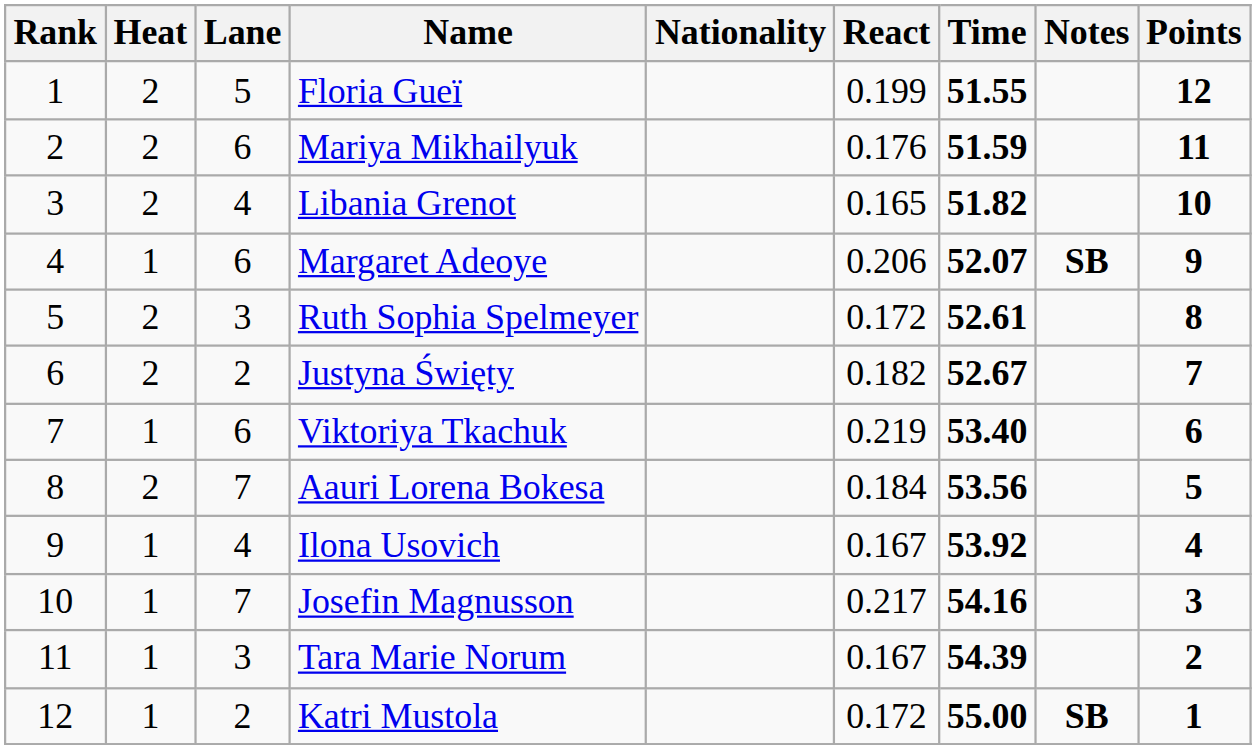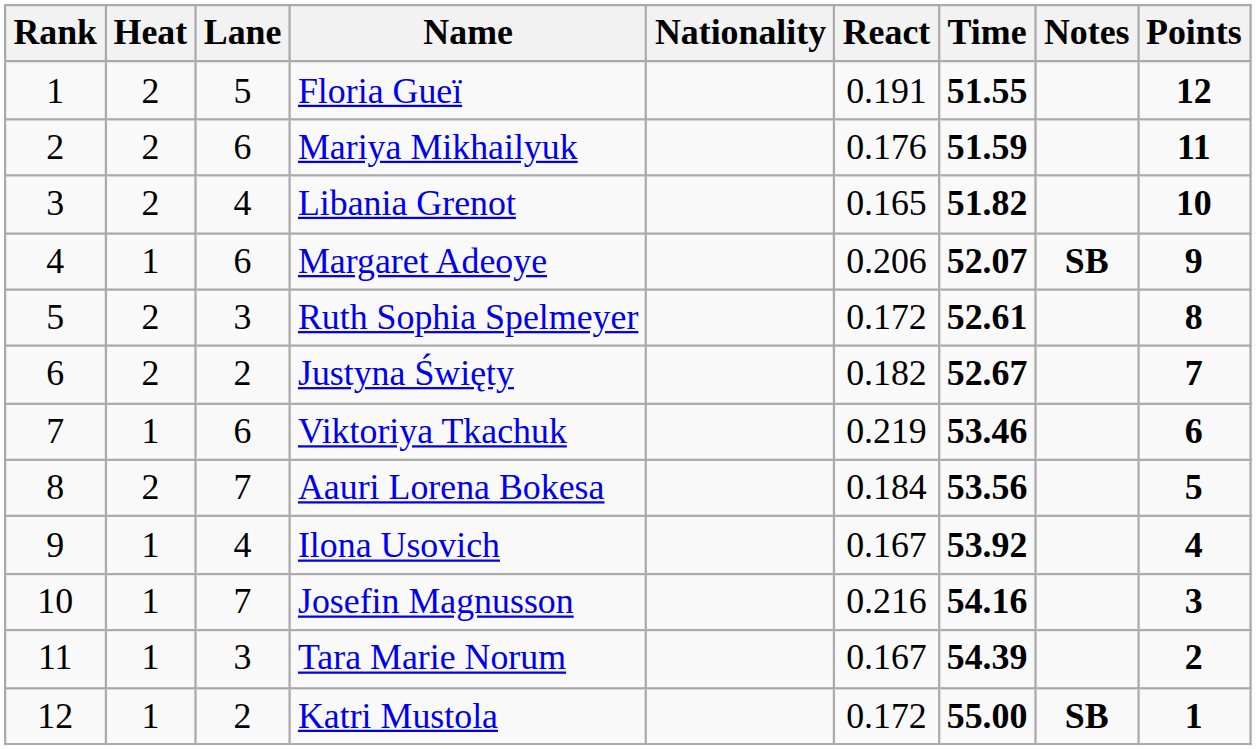Floria Gueï | React: 0.199 -> 0.191
Viktoriya Tkachuk | Time: 53.40 -> 53.46
Josefin Magnusson | React: 0.217 -> 0.216
